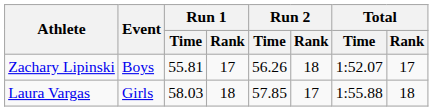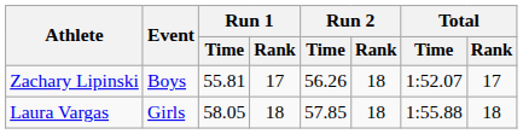Laura Vargas | Run 1 / Time: 58.03 -> 58.05
Laura Vargas | Run 2 / Rank: 17 -> 18
